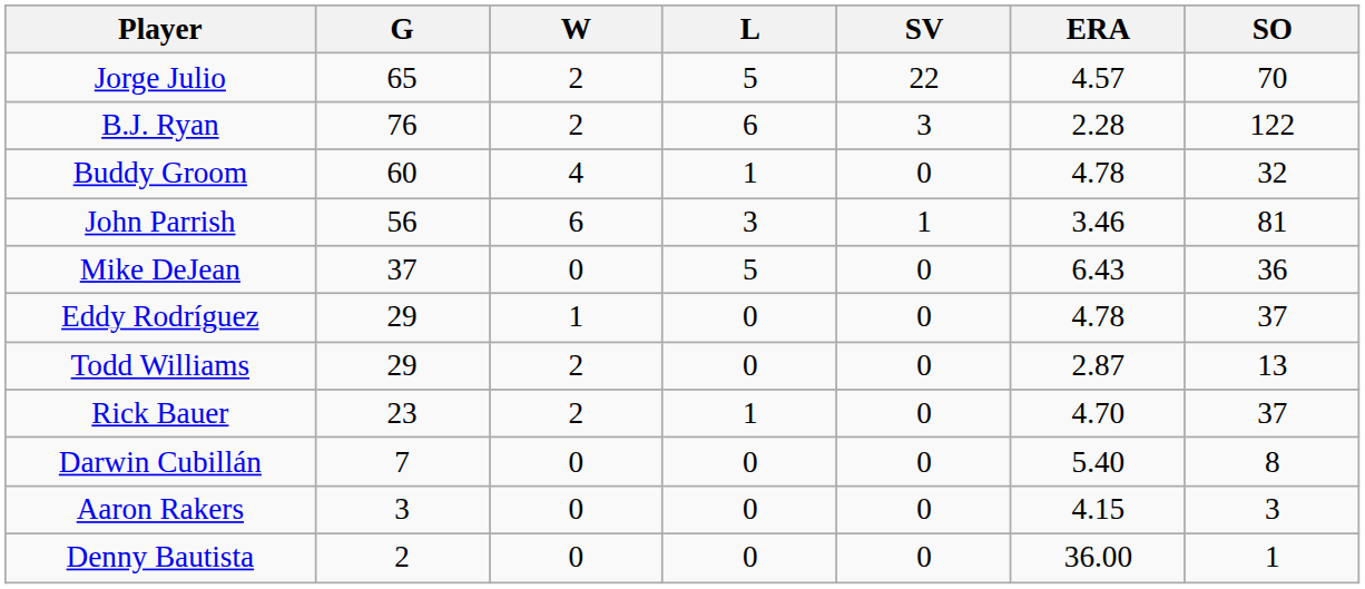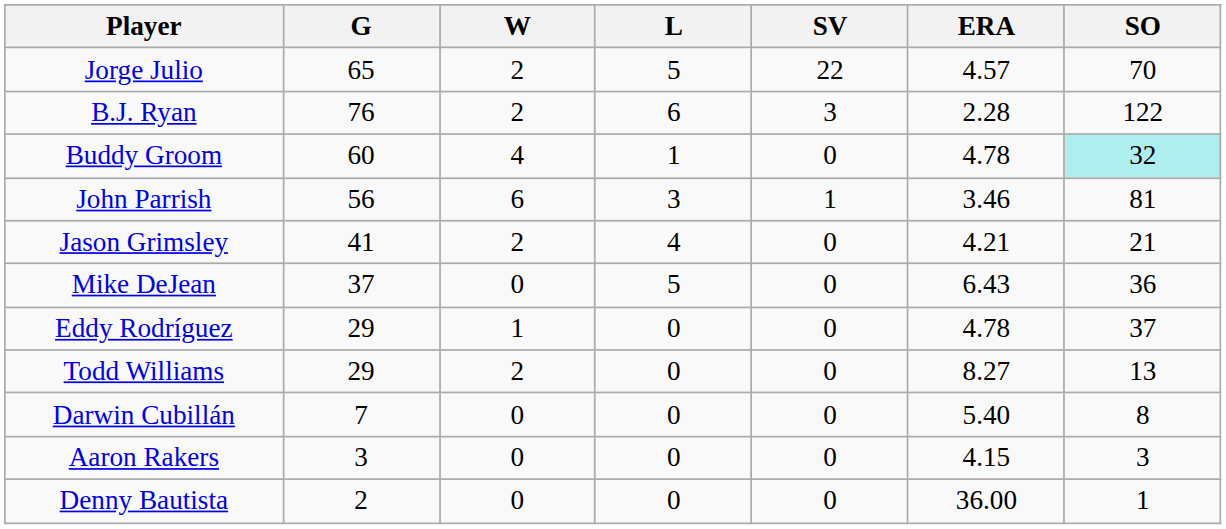Buddy Groom | SO: no background -> paleturquoise background
+ row: Jason Grimsley | 41 | 2 | 4 | 0 | 4.21 | 21
Todd Williams | ERA: 2.87 -> 8.27
- row: Rick Bauer | 23 | 2 | 1 | 0 | 4.70 | 37
